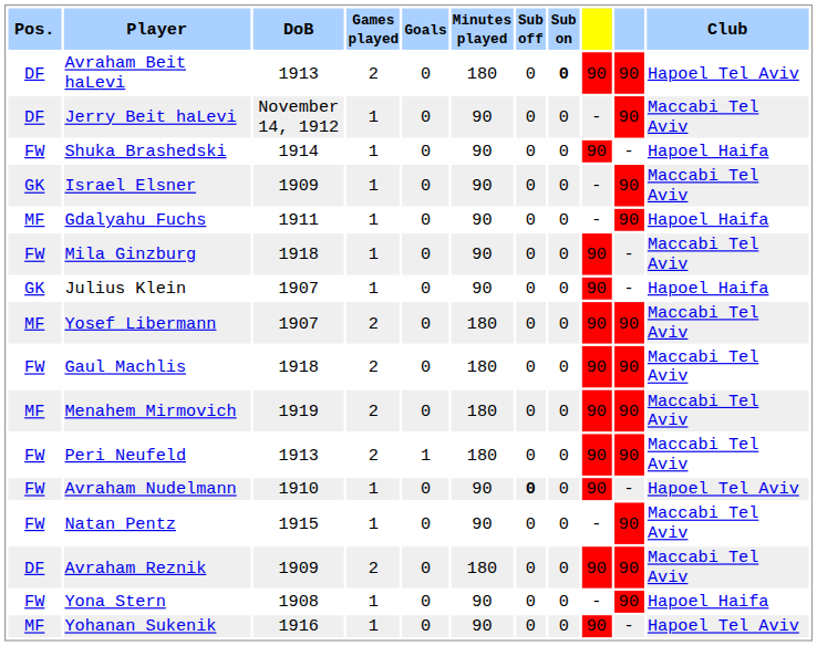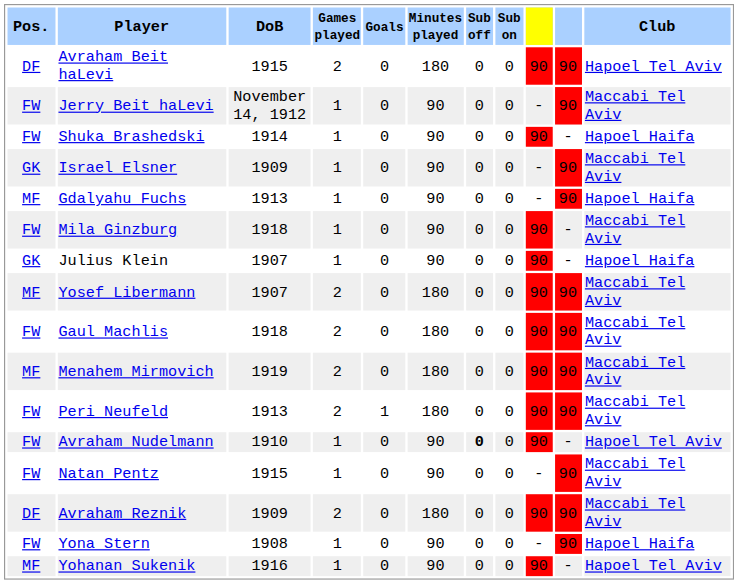Avraham Beit haLevi | DoB: 1913 -> 1915
Avraham Beit haLevi | Sub on: bold -> normal
Jerry Beit haLevi | Pos.: DF -> FW
Gdalyahu Fuchs | DoB: 1911 -> 1913
